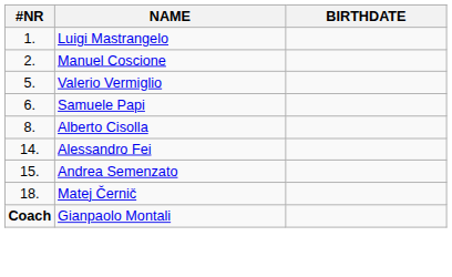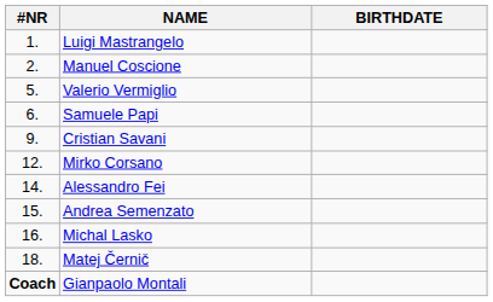- row: 8. | Alberto Cisolla
+ row: 9. | Cristian Savani
+ row: 12. | Mirko Corsano
+ row: 16. | Michal Lasko
